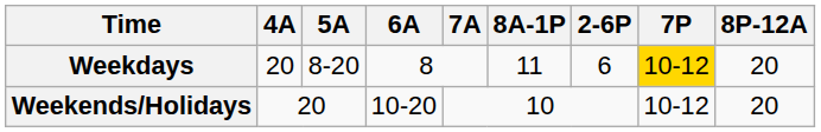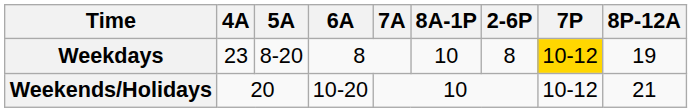Weekdays | 4A: 20 -> 23
Weekdays | 8A-1P: 11 -> 10
Weekdays | 2-6P: 6 -> 8
Weekdays | 8P-12A: 20 -> 19
Weekends/Holidays | 8P-12A: 20 -> 21
